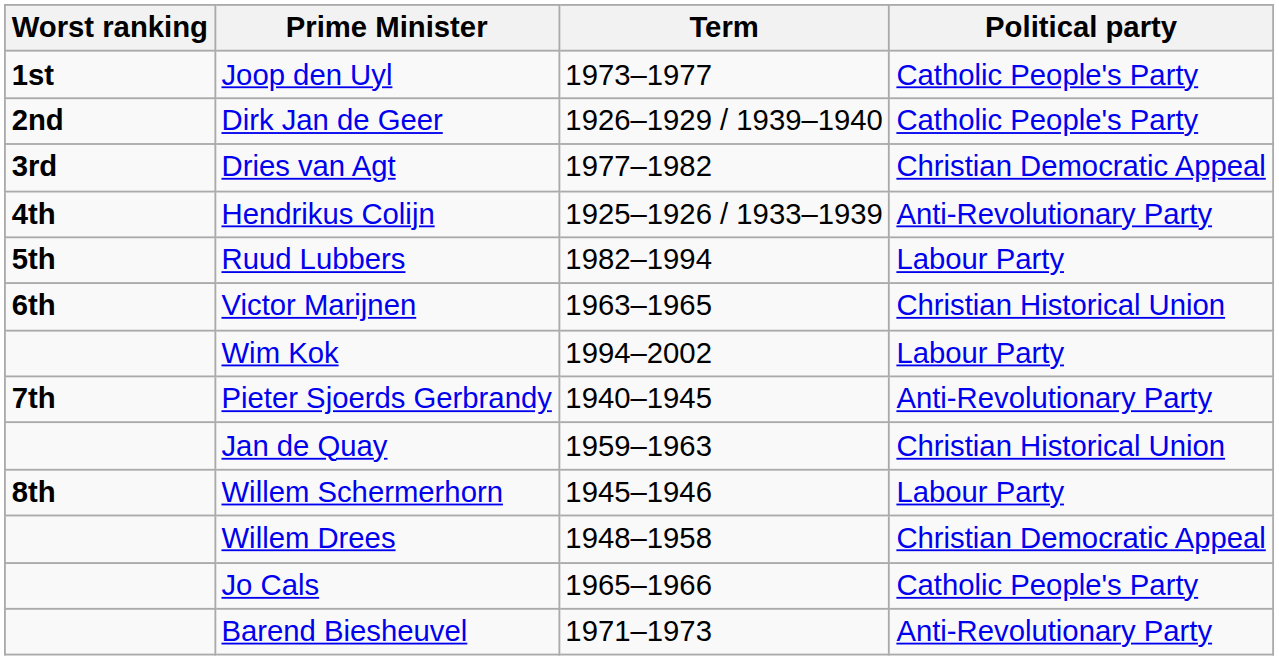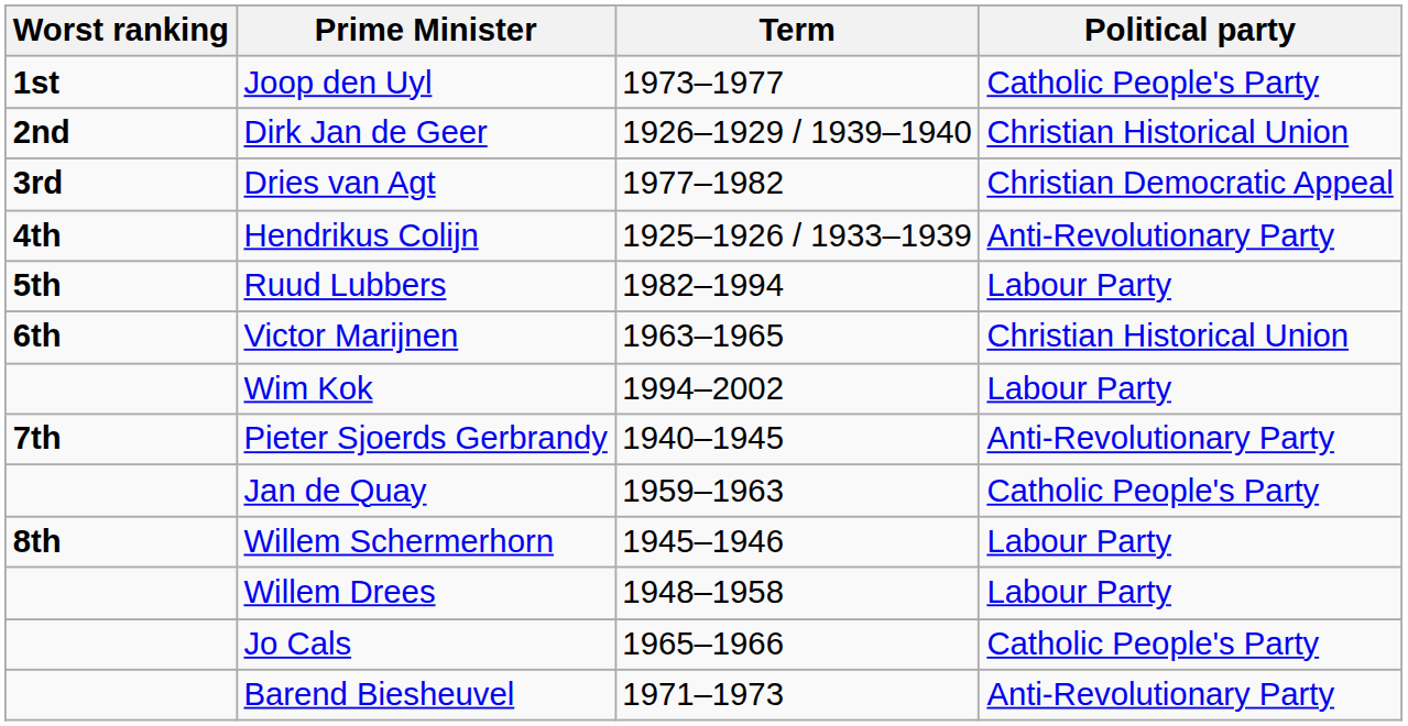Dirk Jan de Geer | Political party: Catholic People's Party -> Christian Historical Union
Jan de Quay | Political party: Christian Historical Union -> Catholic People's Party
Willem Drees | Political party: Christian Democratic Appeal -> Labour Party
